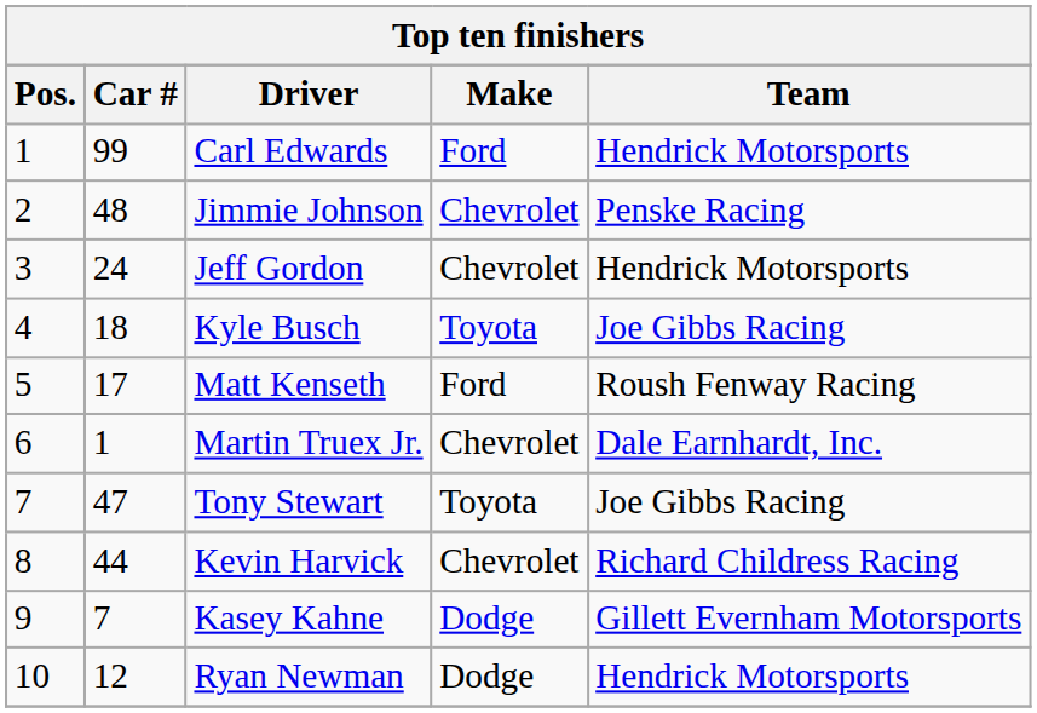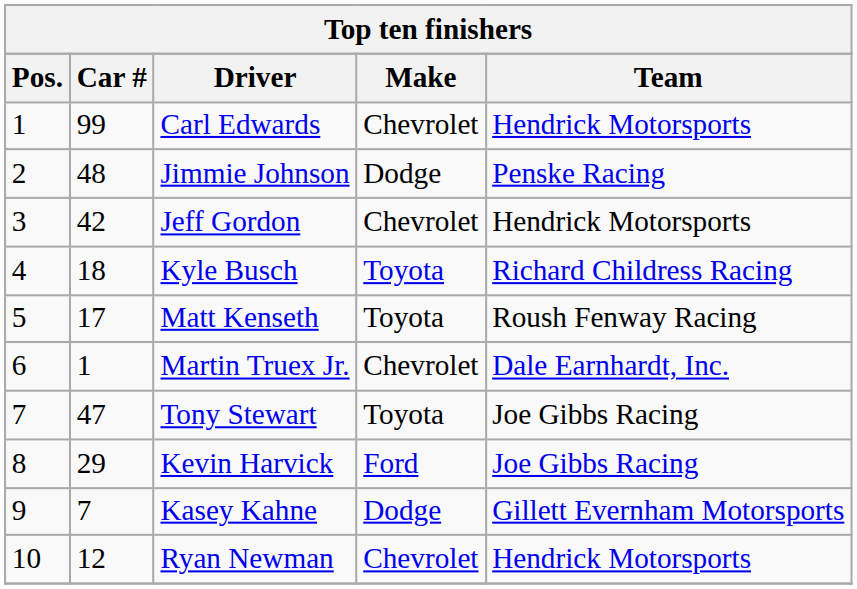Carl Edwards | Make: Ford -> Chevrolet
Jimmie Johnson | Make: Chevrolet -> Dodge
Jeff Gordon | Car #: 24 -> 42
Kyle Busch | Team: Joe Gibbs Racing -> Richard Childress Racing
Matt Kenseth | Make: Ford -> Toyota
Kevin Harvick | Car #: 44 -> 29
Kevin Harvick | Make: Chevrolet -> Ford
Kevin Harvick | Team: Richard Childress Racing -> Joe Gibbs Racing
Ryan Newman | Make: Dodge -> Chevrolet
